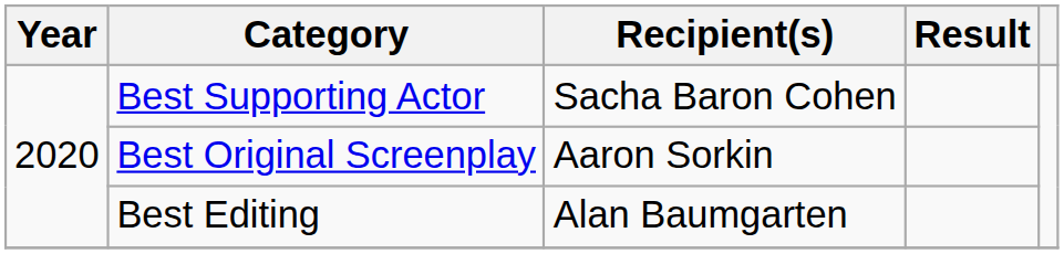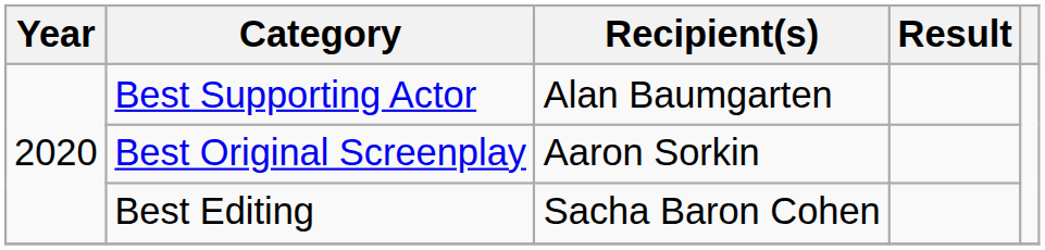Best Supporting Actor | Recipient(s): Sacha Baron Cohen -> Alan Baumgarten
Best Editing | Recipient(s): Alan Baumgarten -> Sacha Baron Cohen
